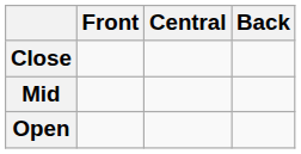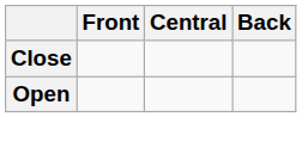- row: Mid
